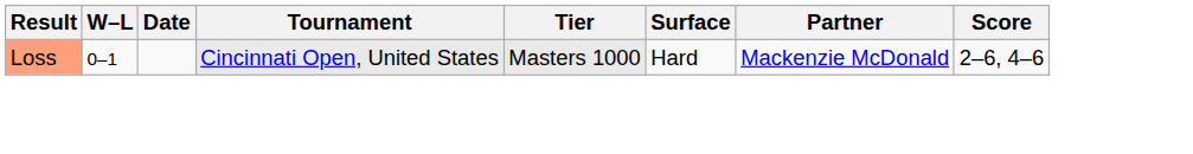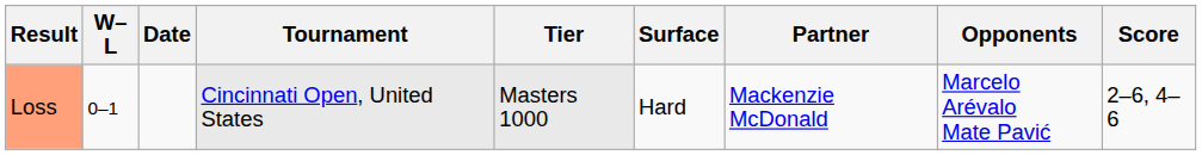+ column: Opponents | Marcelo Arévalo Mate Pavić
